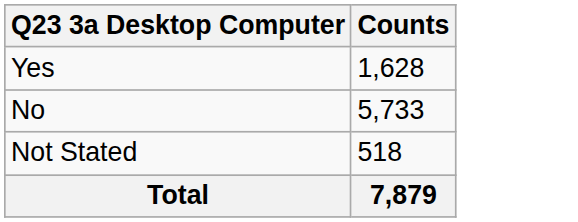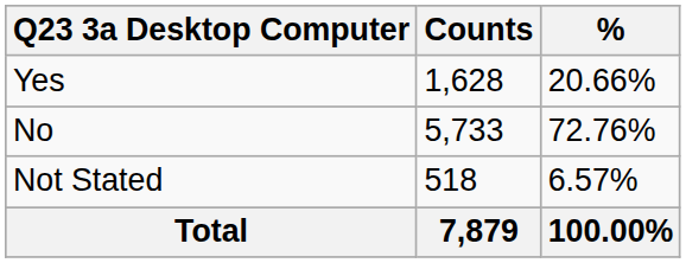+ column: % | 20.66% | 72.76% | 6.57% | 100.00%
